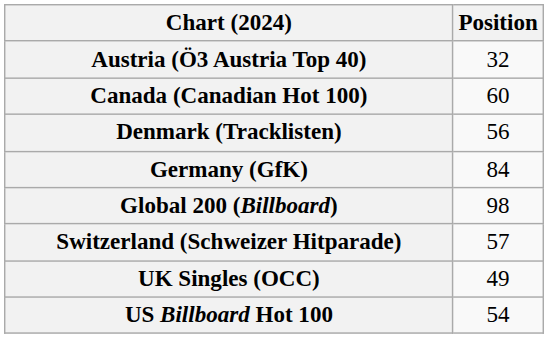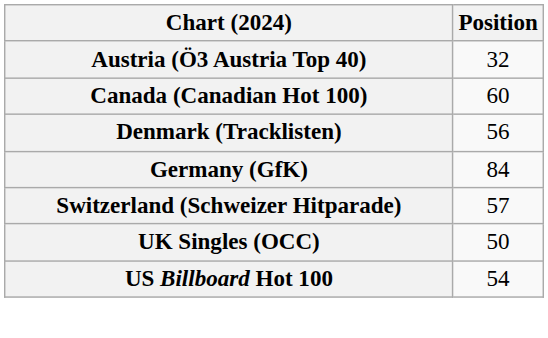- row: Global 200 (Billboard) | 98
UK Singles (OCC) | Position: 49 -> 50
